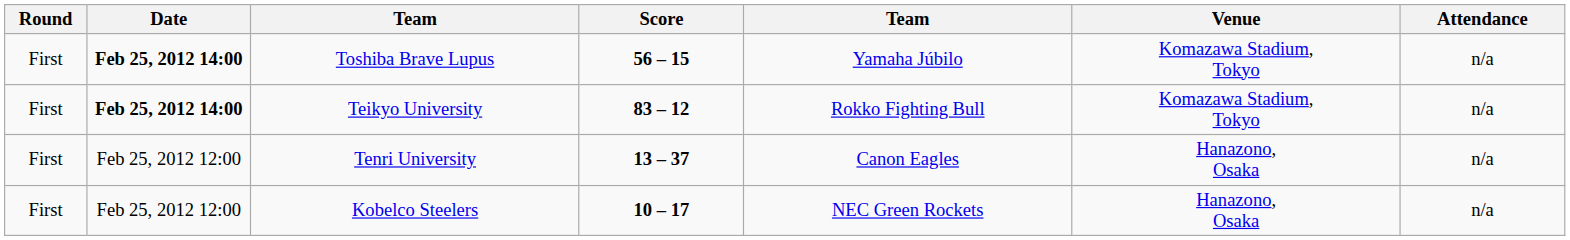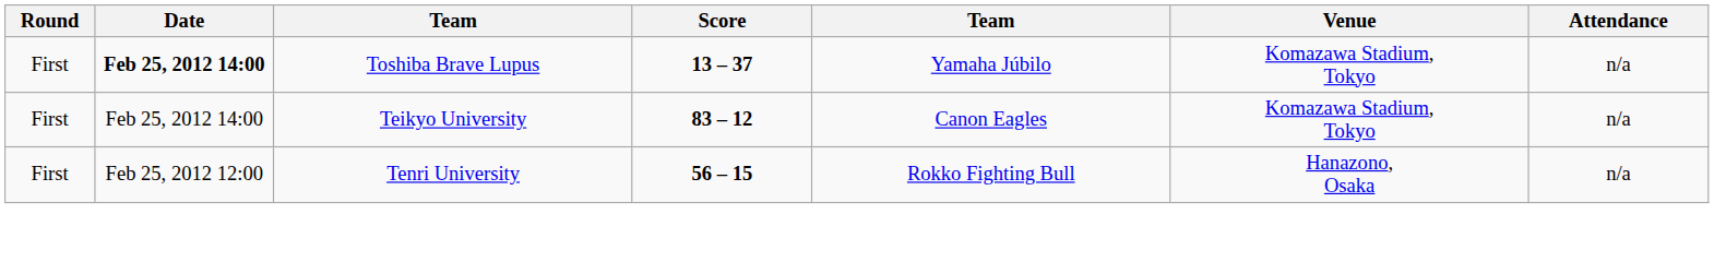Toshiba Brave Lupus | Score: 56 – 15 -> 13 – 37
Teikyo University | Date: bold -> normal
Teikyo University | column 5: Rokko Fighting Bull -> Canon Eagles
Tenri University | Score: 13 – 37 -> 56 – 15
Tenri University | column 5: Canon Eagles -> Rokko Fighting Bull
- row: First | Feb 25, 2012 12:00 | Kobelco Steelers | 10 – 17 | NEC Green Rockets | Hanazono, Osaka | n/a
